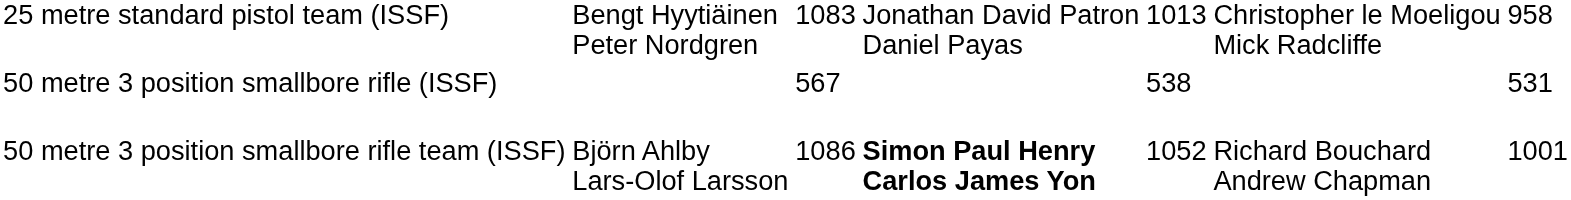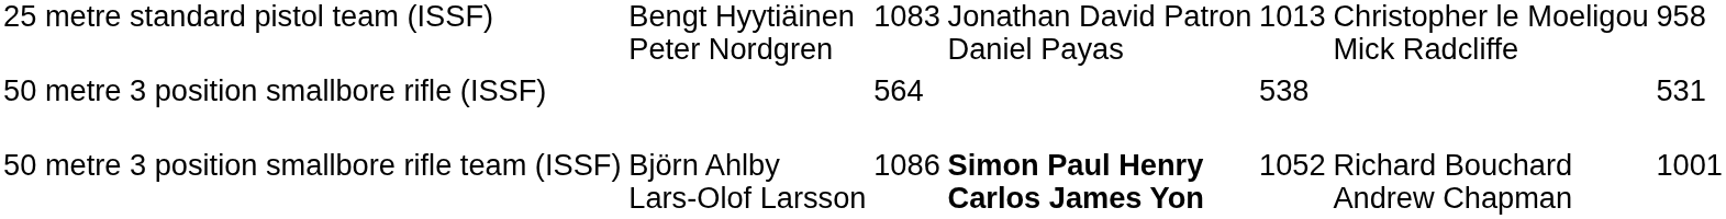50 metre 3 position smallbore rifle (ISSF) | column 3: 567 -> 564
